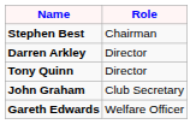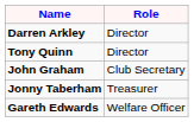- row: Stephen Best | Chairman
+ row: Jonny Taberham | Treasurer
